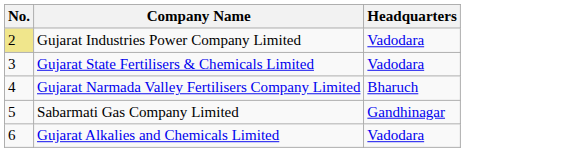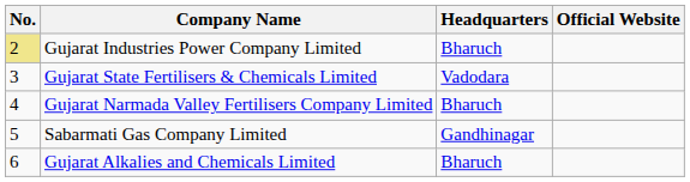+ column: Official Website
Gujarat Industries Power Company Limited | Headquarters: Vadodara -> Bharuch
Gujarat Alkalies and Chemicals Limited | Headquarters: Vadodara -> Bharuch
